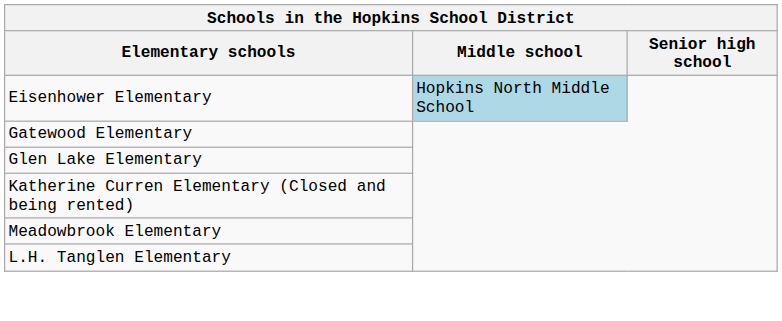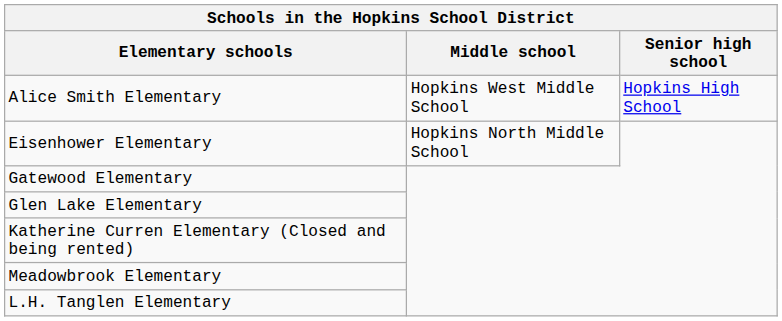+ row: Alice Smith Elementary | Hopkins West Middle School | Hopkins High School
Eisenhower Elementary | Middle school: lightblue background -> no background
